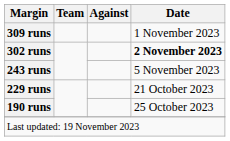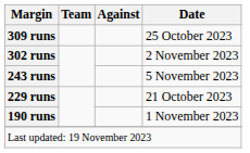309 runs | Date: 1 November 2023 -> 25 October 2023
302 runs | Date: bold -> normal
190 runs | Date: 25 October 2023 -> 1 November 2023
